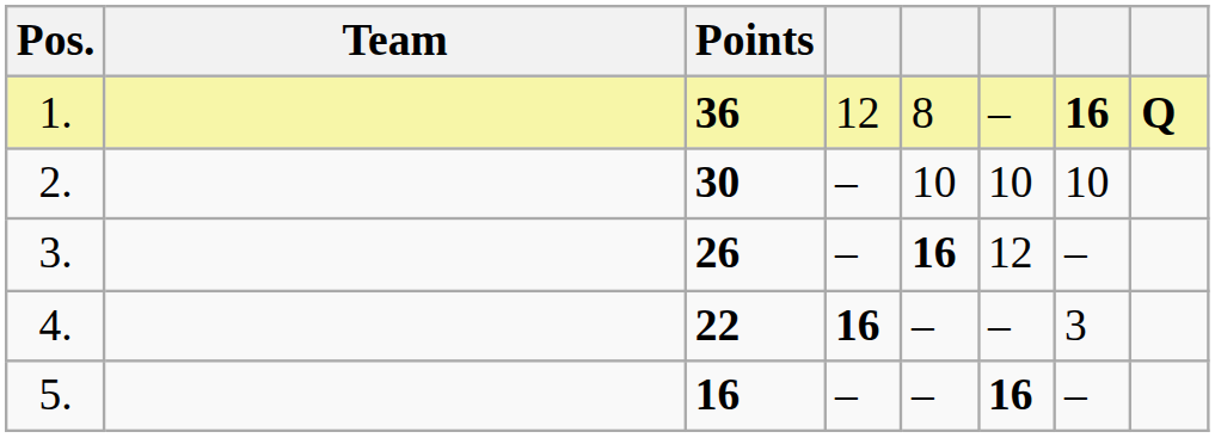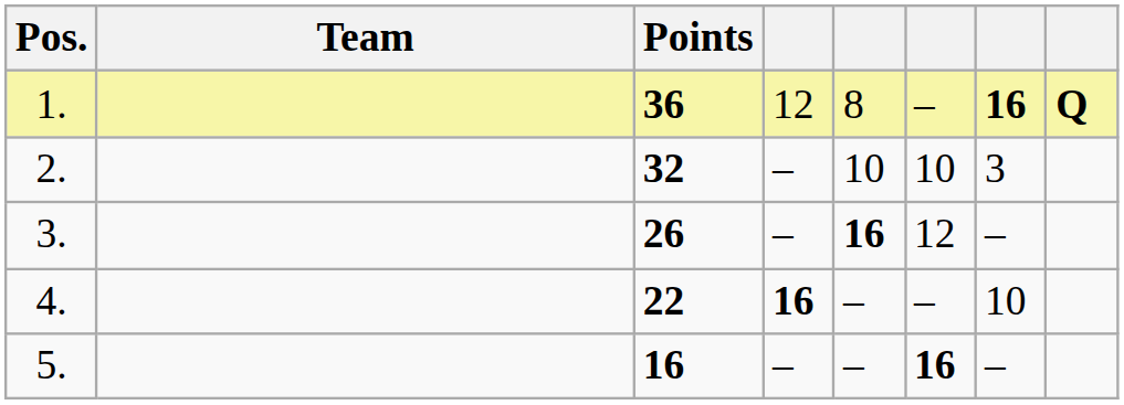2. | Points: 30 -> 32
2. | column 7: 10 -> 3
4. | column 7: 3 -> 10
